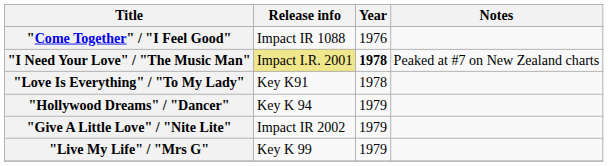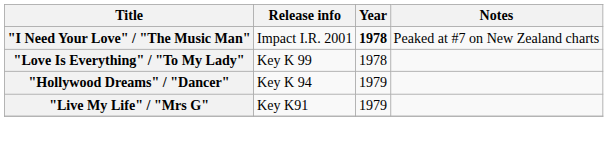- row: "Come Together" / "I Feel Good" | Impact IR 1088 | 1976
"I Need Your Love" / "The Music Man" | Release info: khaki background -> no background
"Love Is Everything" / "To My Lady" | Release info: Key K91 -> Key K 99
- row: "Give A Little Love" / "Nite Lite" | Impact IR 2002 | 1979
"Live My Life" / "Mrs G" | Release info: Key K 99 -> Key K91
